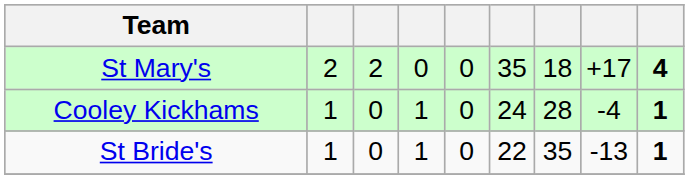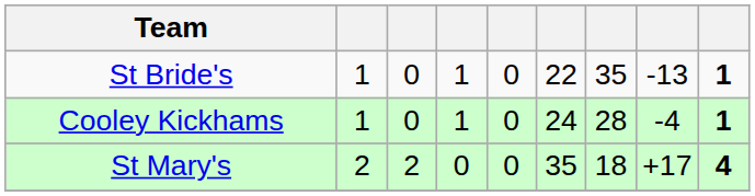rows swapped: St Mary's <-> St Bride's
